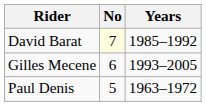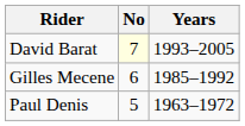David Barat | Years: 1985–1992 -> 1993–2005
Gilles Mecene | Years: 1993–2005 -> 1985–1992
